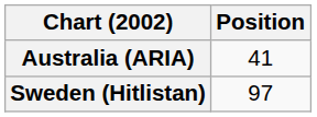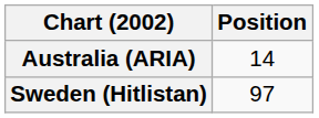Australia (ARIA) | Position: 41 -> 14
